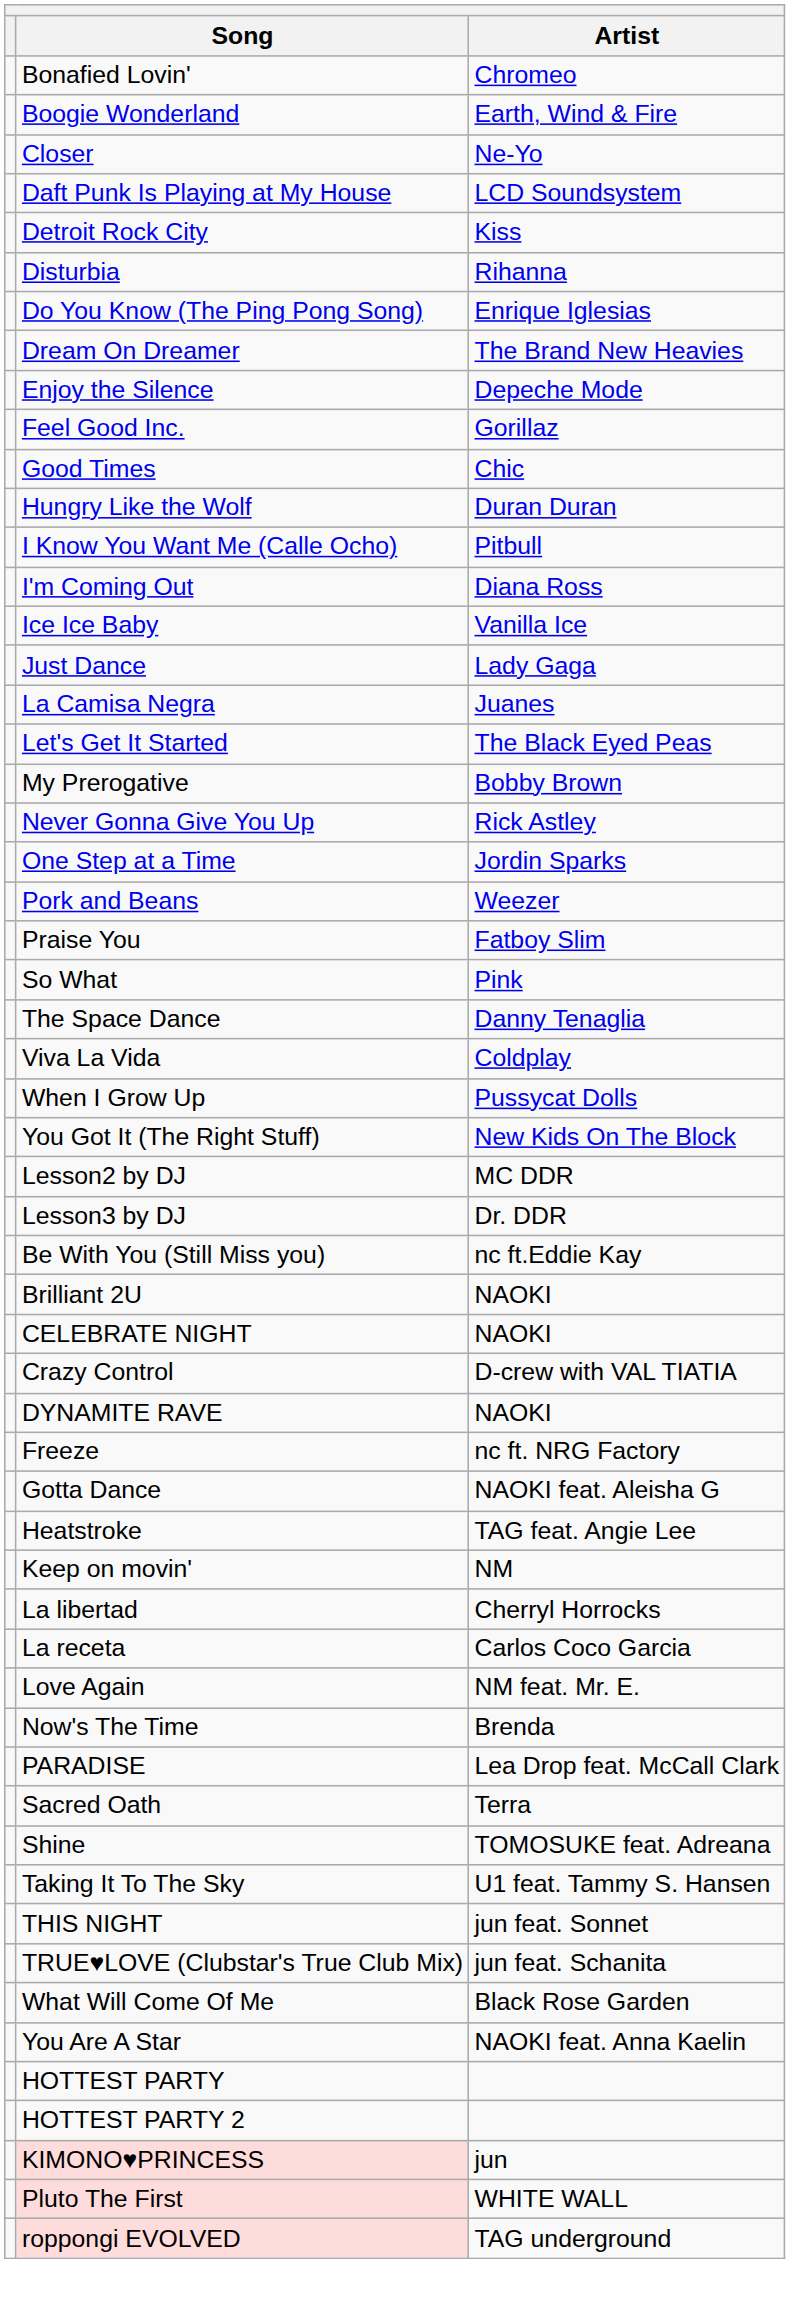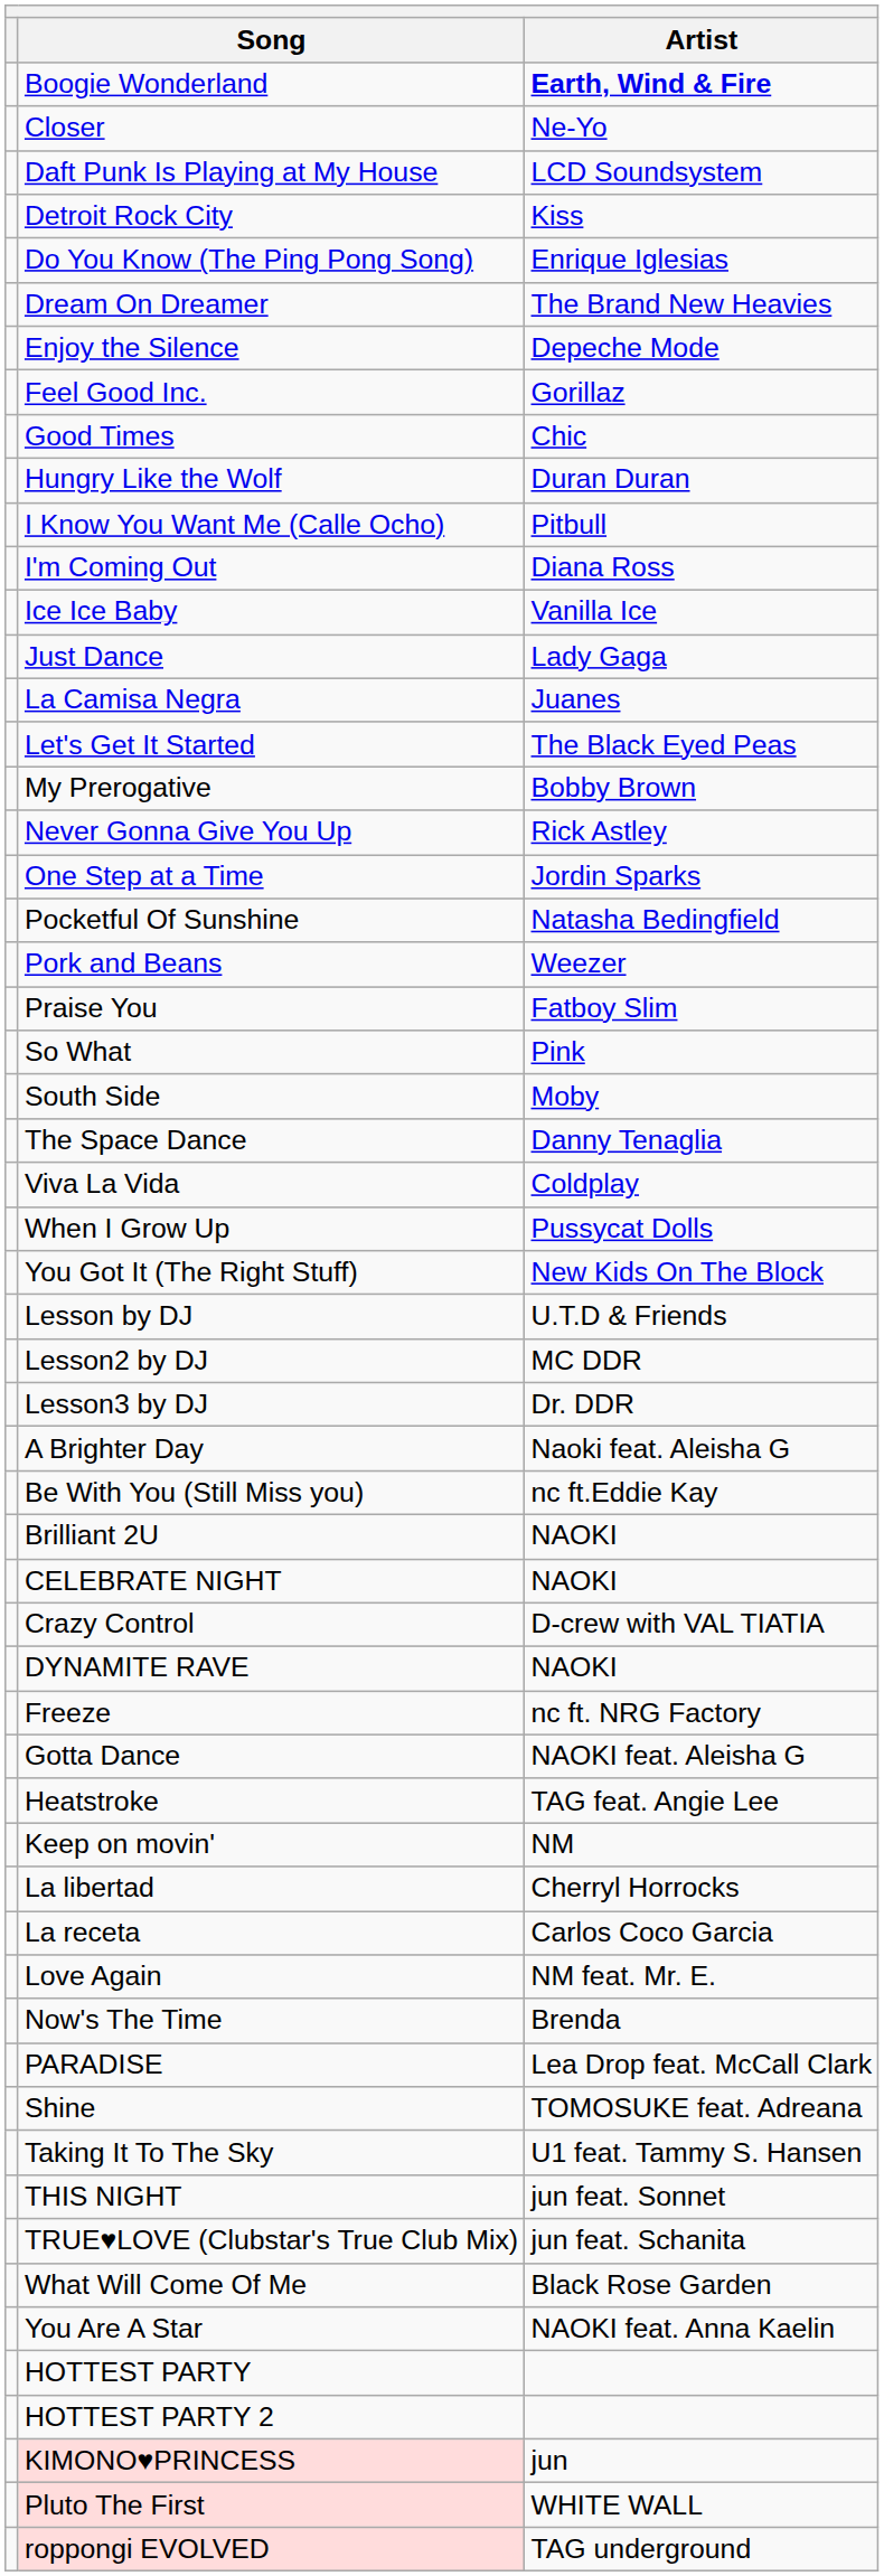- row: Bonafied Lovin' | Chromeo
Boogie Wonderland | Artist: normal -> bold
- row: Disturbia | Rihanna
+ row: Pocketful Of Sunshine | Natasha Bedingfield
+ row: South Side | Moby
+ row: Lesson by DJ | U.T.D & Friends
+ row: A Brighter Day | Naoki feat. Aleisha G
- row: Sacred Oath | Terra
